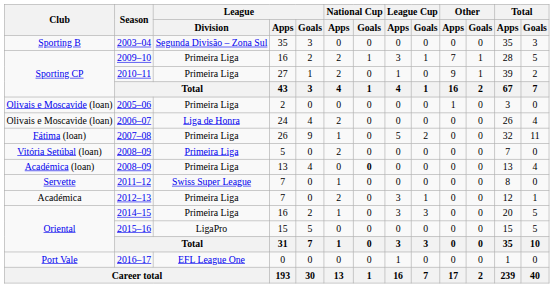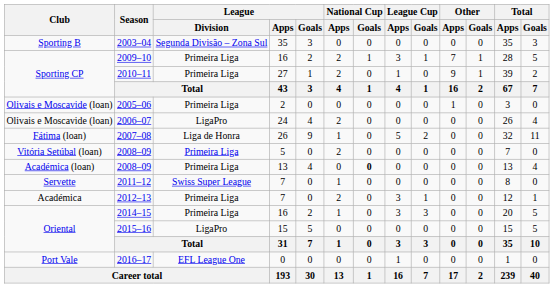2006–07 | League / Division: Liga de Honra -> LigaPro
2007–08 | League / Division: Primeira Liga -> Liga de Honra
